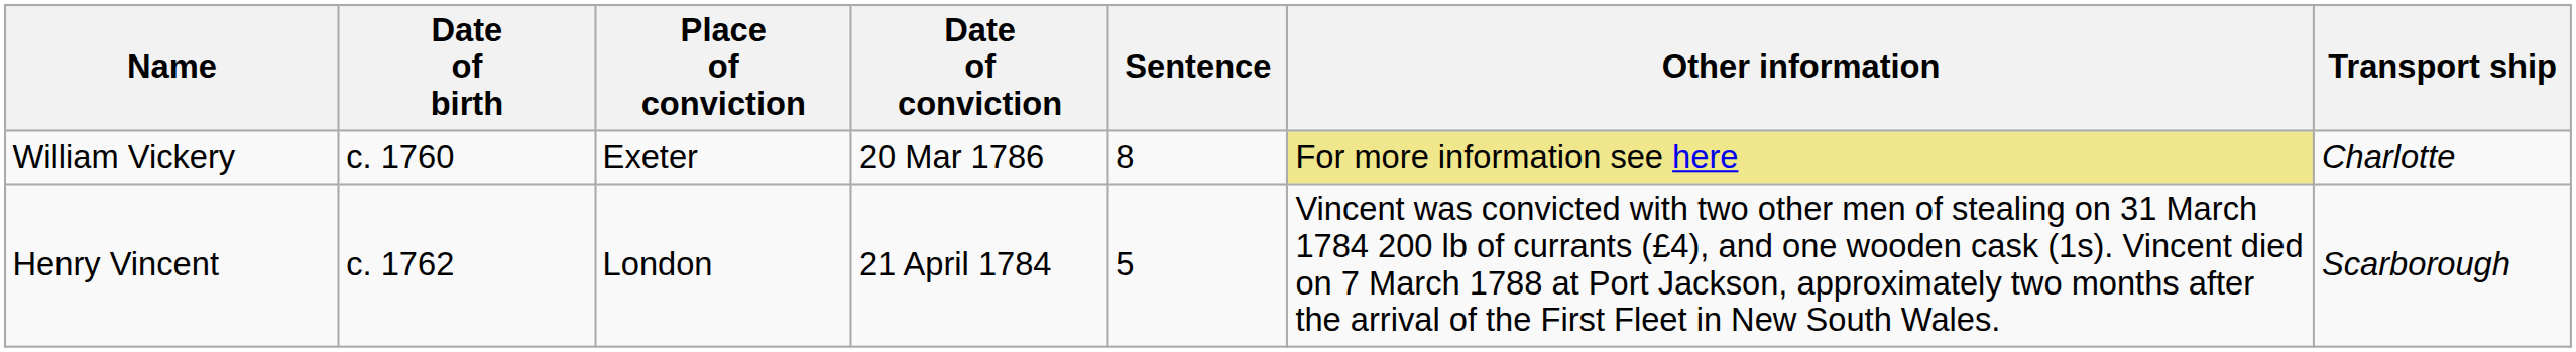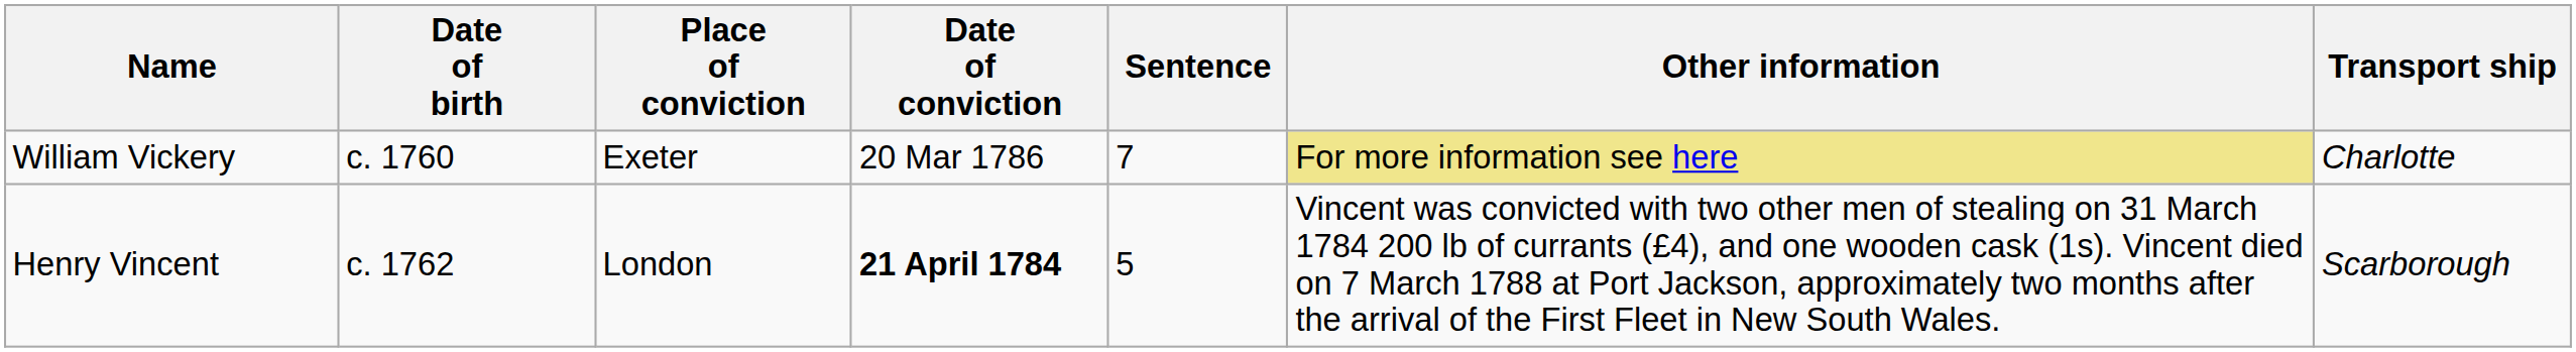William Vickery | Sentence: 8 -> 7
Henry Vincent | Date of conviction: normal -> bold
